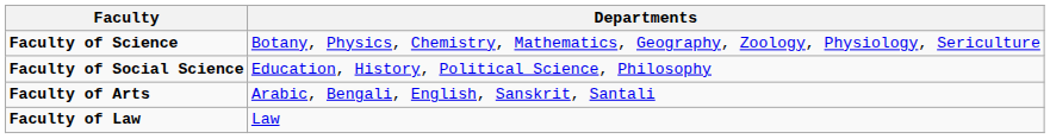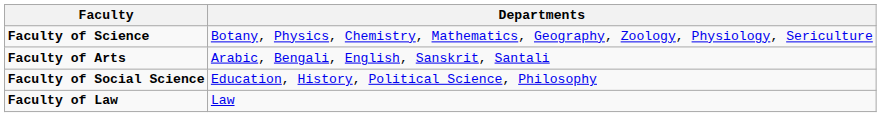rows swapped: Faculty of Arts <-> Faculty of Social Science
